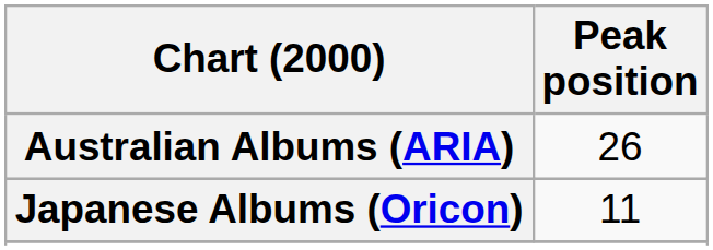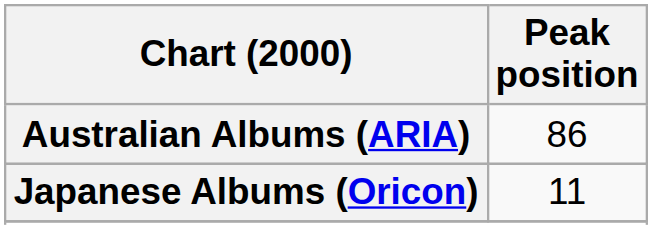Australian Albums (ARIA) | Peak position: 26 -> 86
